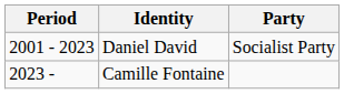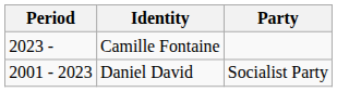rows swapped: Daniel David <-> Camille Fontaine
